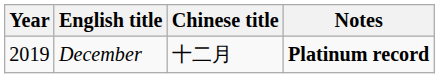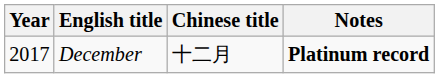December | Year: 2019 -> 2017
